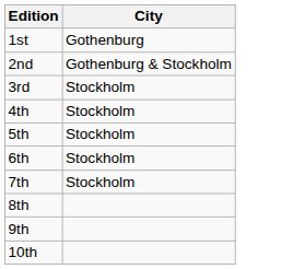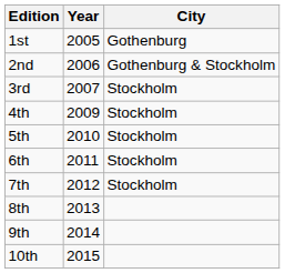+ column: Year | 2005 | 2006 | 2007 | 2009 | 2010 | 2011 | 2012 | 2013 | 2014 | 2015
